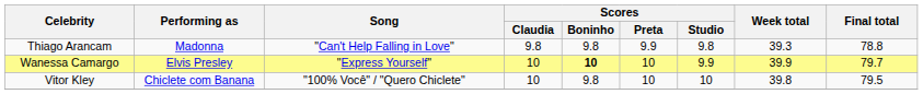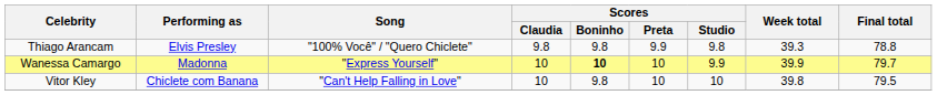Thiago Arancam | Performing as: Madonna -> Elvis Presley
Thiago Arancam | Song: "Can't Help Falling in Love" -> "100% Você" / "Quero Chiclete"
Wanessa Camargo | Performing as: Elvis Presley -> Madonna
Vitor Kley | Song: "100% Você" / "Quero Chiclete" -> "Can't Help Falling in Love"
